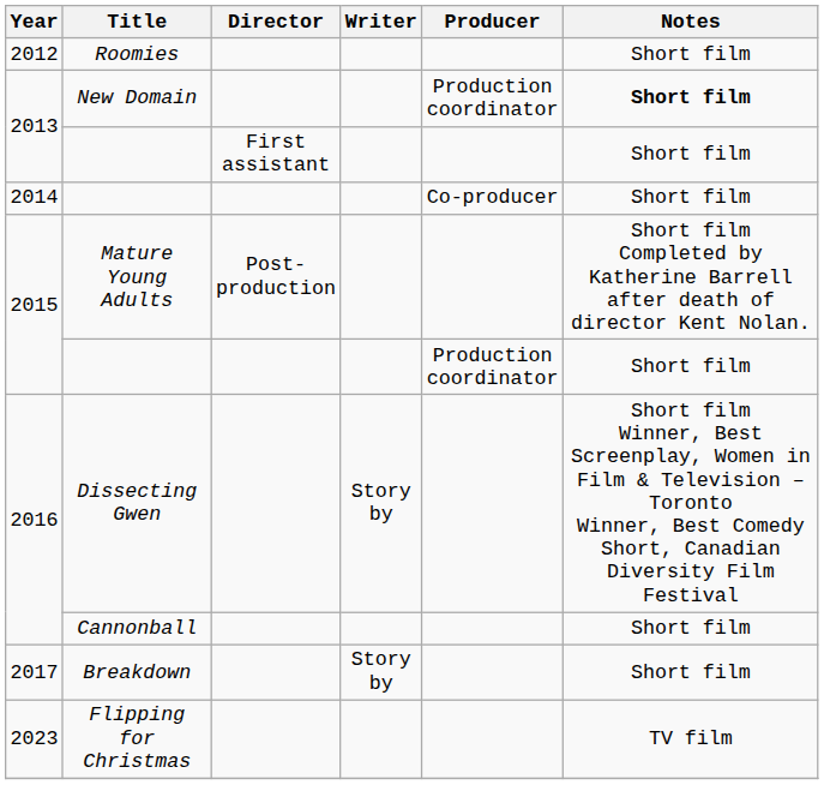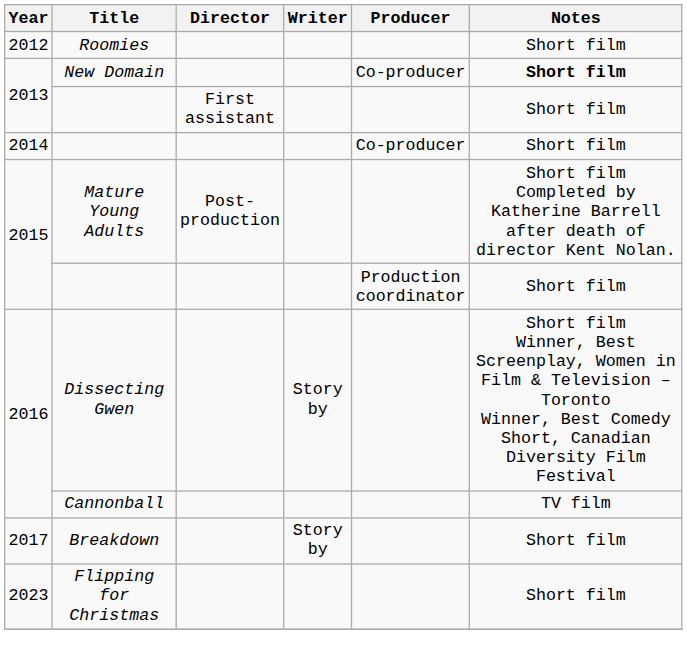New Domain | Producer: Production coordinator -> Co-producer
Cannonball | Notes: Short film -> TV film
Flipping for Christmas | Notes: TV film -> Short film
